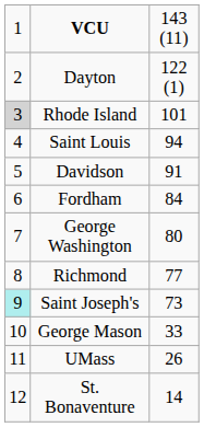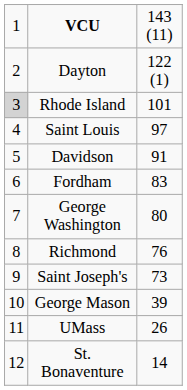Saint Louis | column 3: 94 -> 97
Fordham | column 3: 84 -> 83
Richmond | column 3: 77 -> 76
Saint Joseph's | column 1: paleturquoise background -> no background
George Mason | column 3: 33 -> 39
